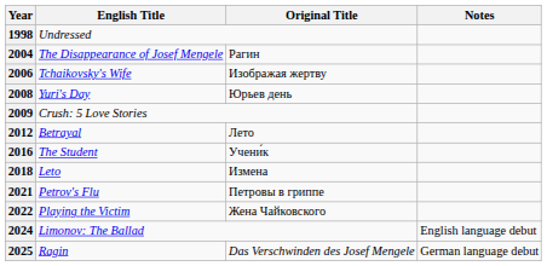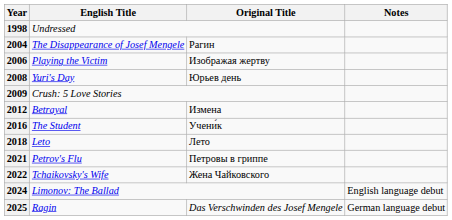2006 | English Title: Tchaikovsky's Wife -> Playing the Victim
2012 | Original Title: Лето -> Измена
2018 | Original Title: Измена -> Лето
2022 | English Title: Playing the Victim -> Tchaikovsky's Wife
